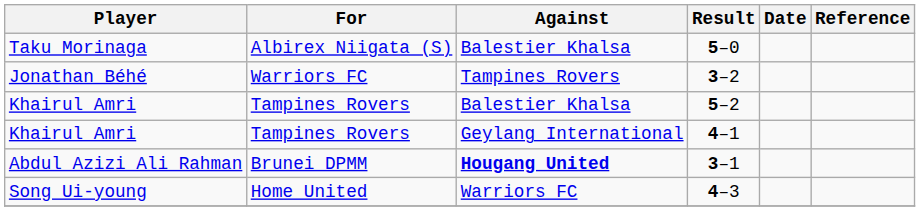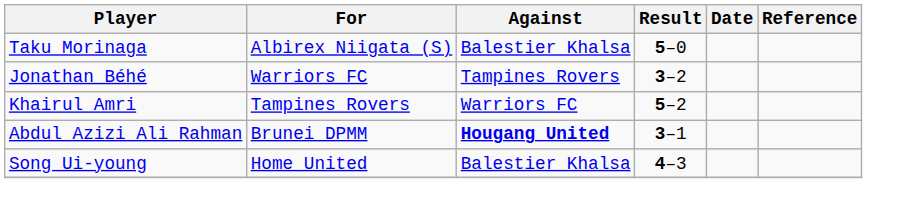5–2 | Against: Balestier Khalsa -> Warriors FC
- row: Khairul Amri | Tampines Rovers | Geylang International | 4–1
4–3 | Against: Warriors FC -> Balestier Khalsa
